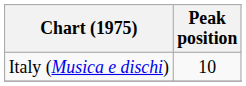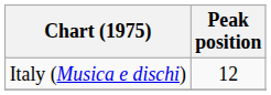Italy (Musica e dischi) | Peak position: 10 -> 12
